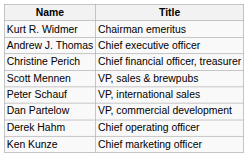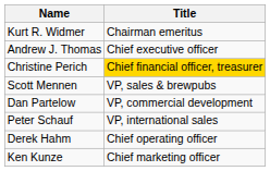Christine Perich | Title: no background -> gold background
rows swapped: Dan Partelow <-> Peter Schauf
